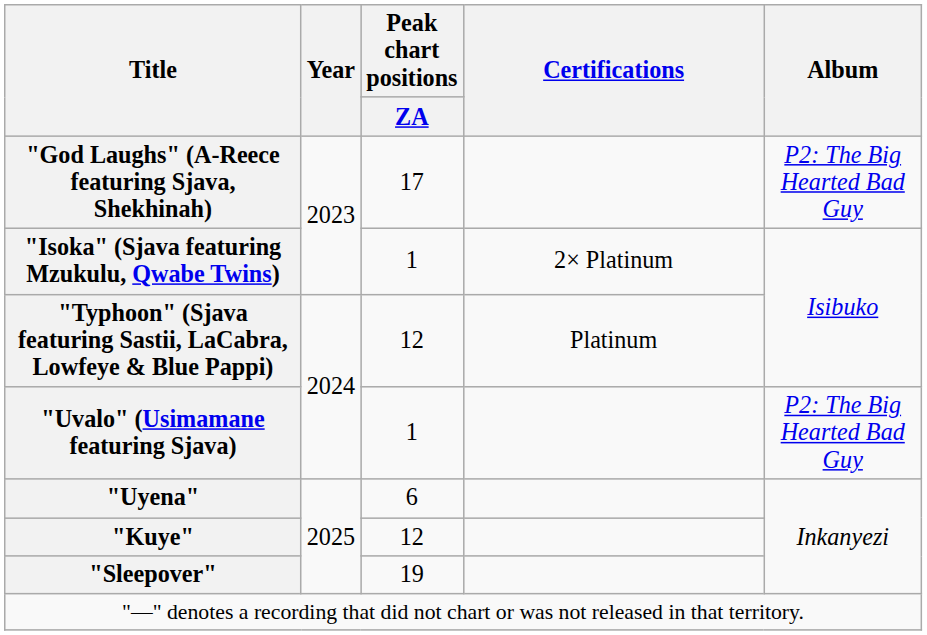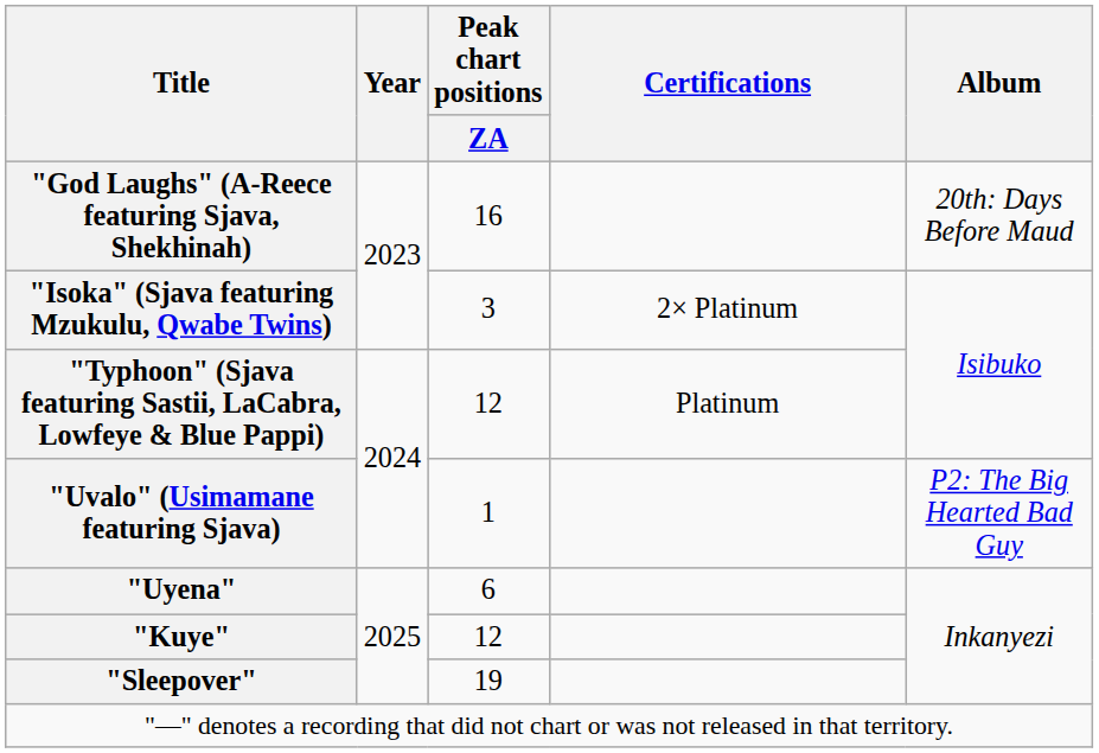"God Laughs" (A-Reece featuring Sjava, Shekhinah) | Peak chart positions / ZA: 17 -> 16
"God Laughs" (A-Reece featuring Sjava, Shekhinah) | Album: P2: The Big Hearted Bad Guy -> 20th: Days Before Maud
"Isoka" (Sjava featuring Mzukulu, Qwabe Twins) | Peak chart positions / ZA: 1 -> 3
